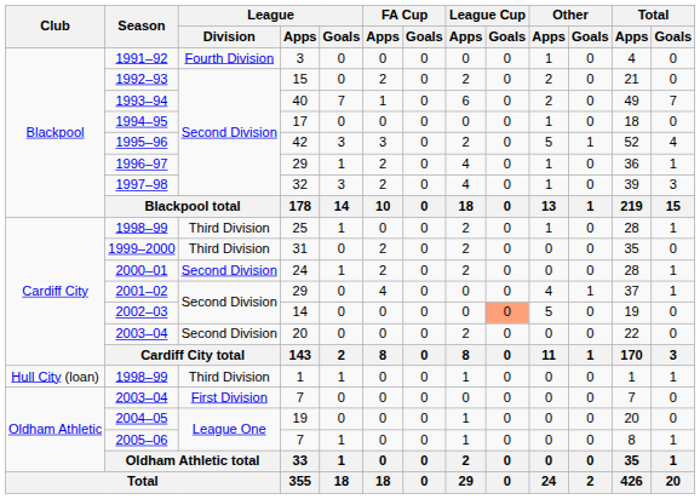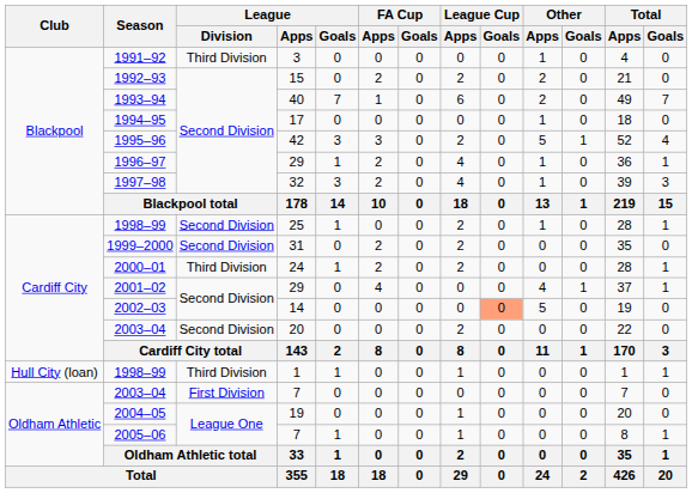1991–92 | League / Division: Fourth Division -> Third Division
1998–99 / 25 | League / Division: Third Division -> Second Division
1999–2000 | League / Division: Third Division -> Second Division
2000–01 | League / Division: Second Division -> Third Division
